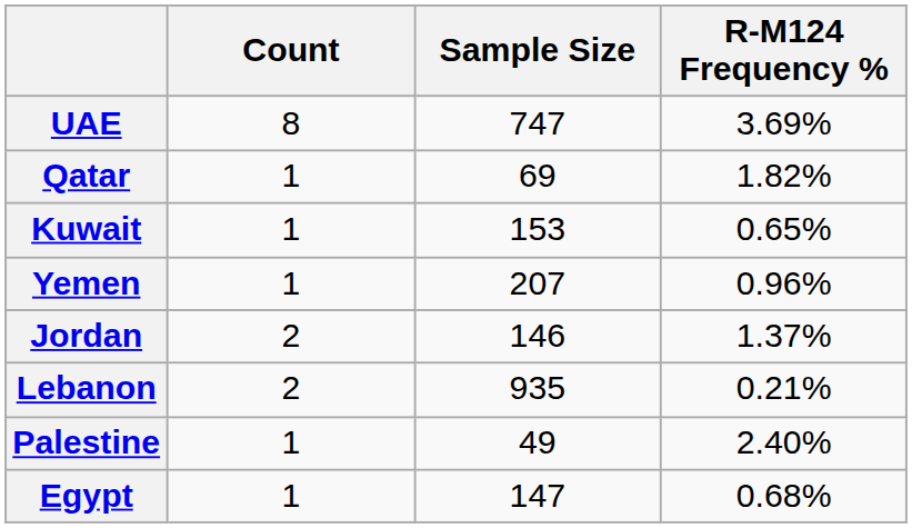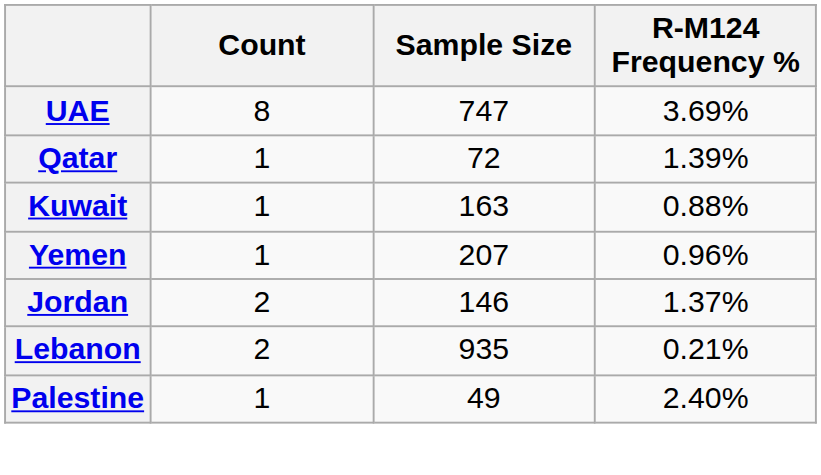Qatar | Sample Size: 69 -> 72
Qatar | R-M124 Frequency %: 1.82% -> 1.39%
Kuwait | Sample Size: 153 -> 163
Kuwait | R-M124 Frequency %: 0.65% -> 0.88%
- row: Egypt | 1 | 147 | 0.68%
